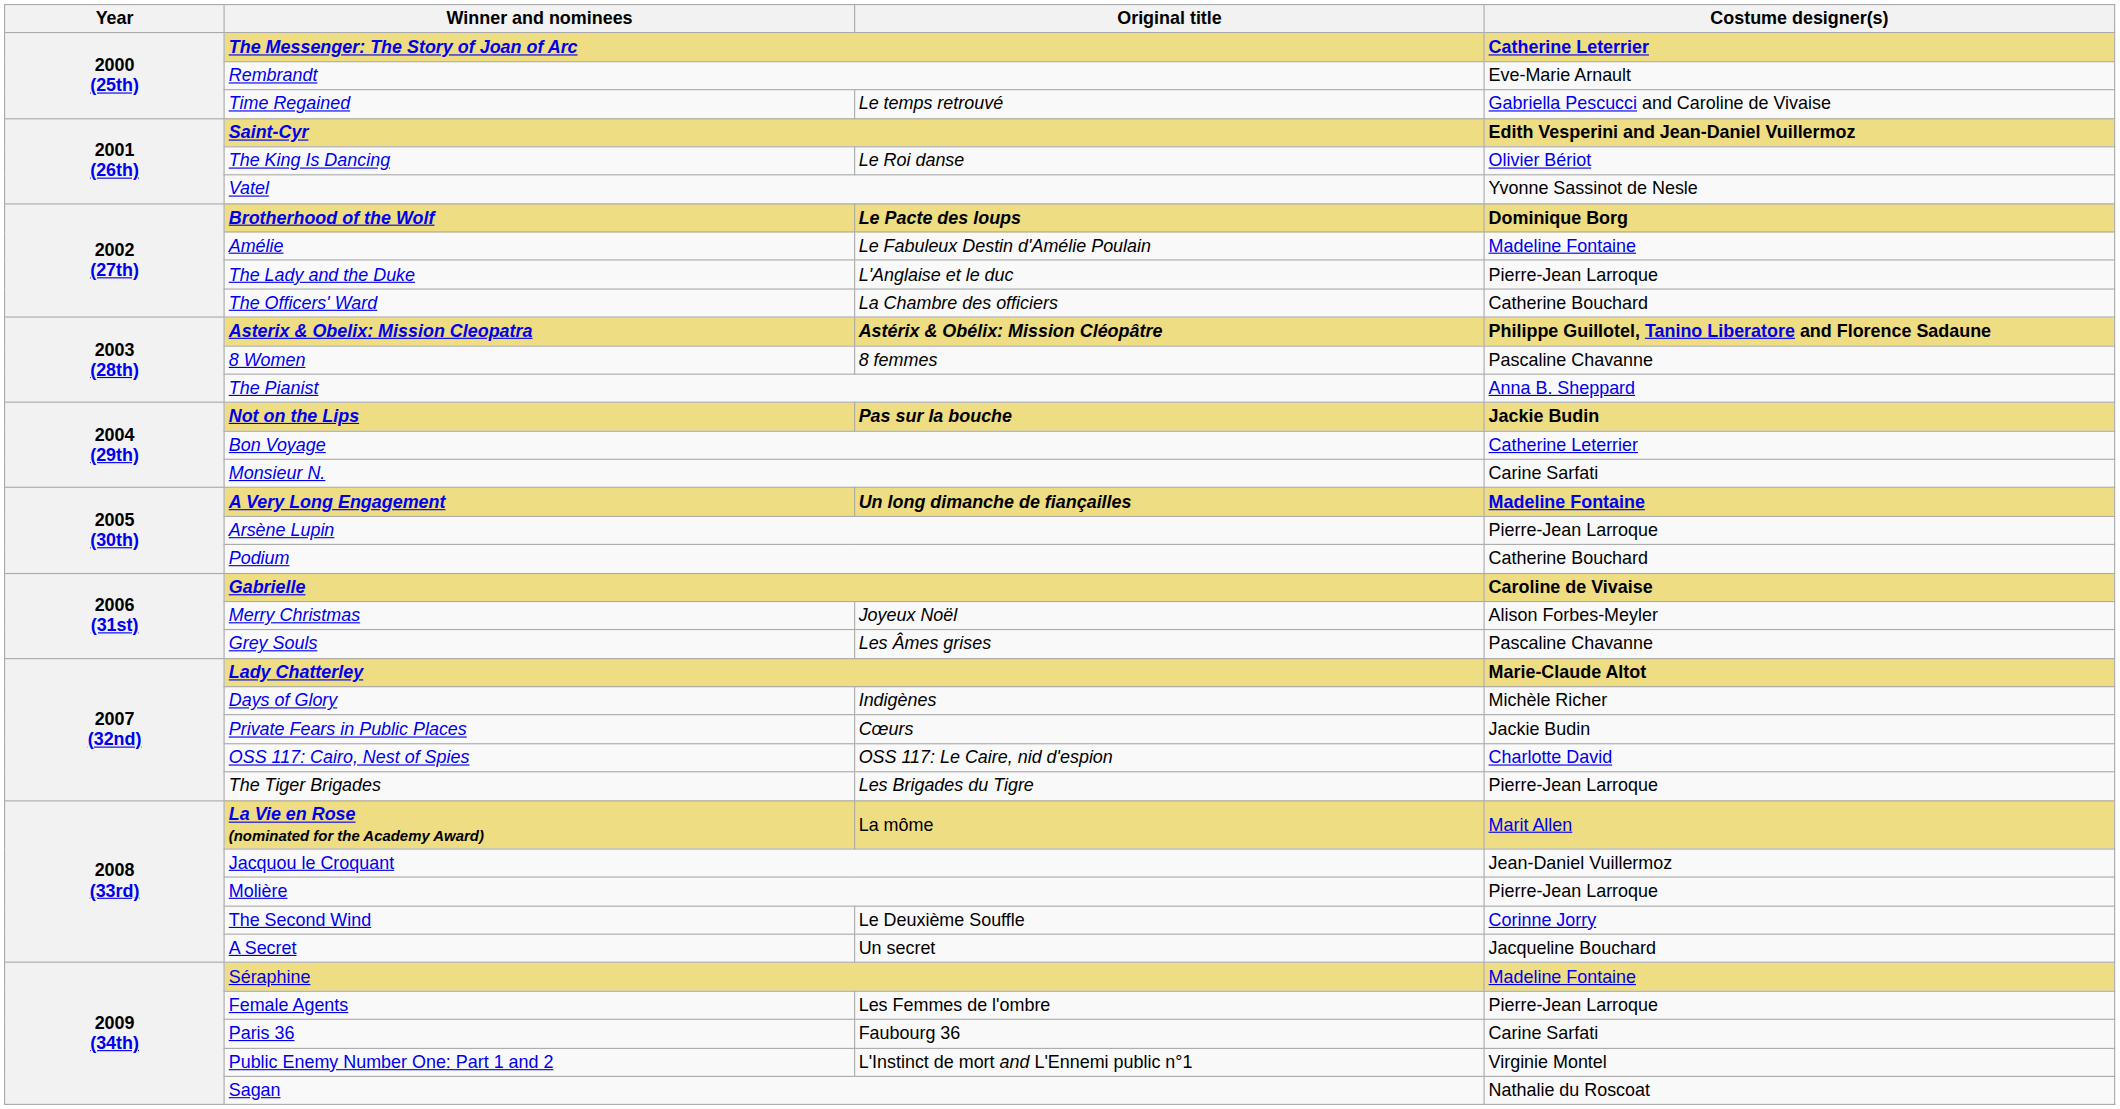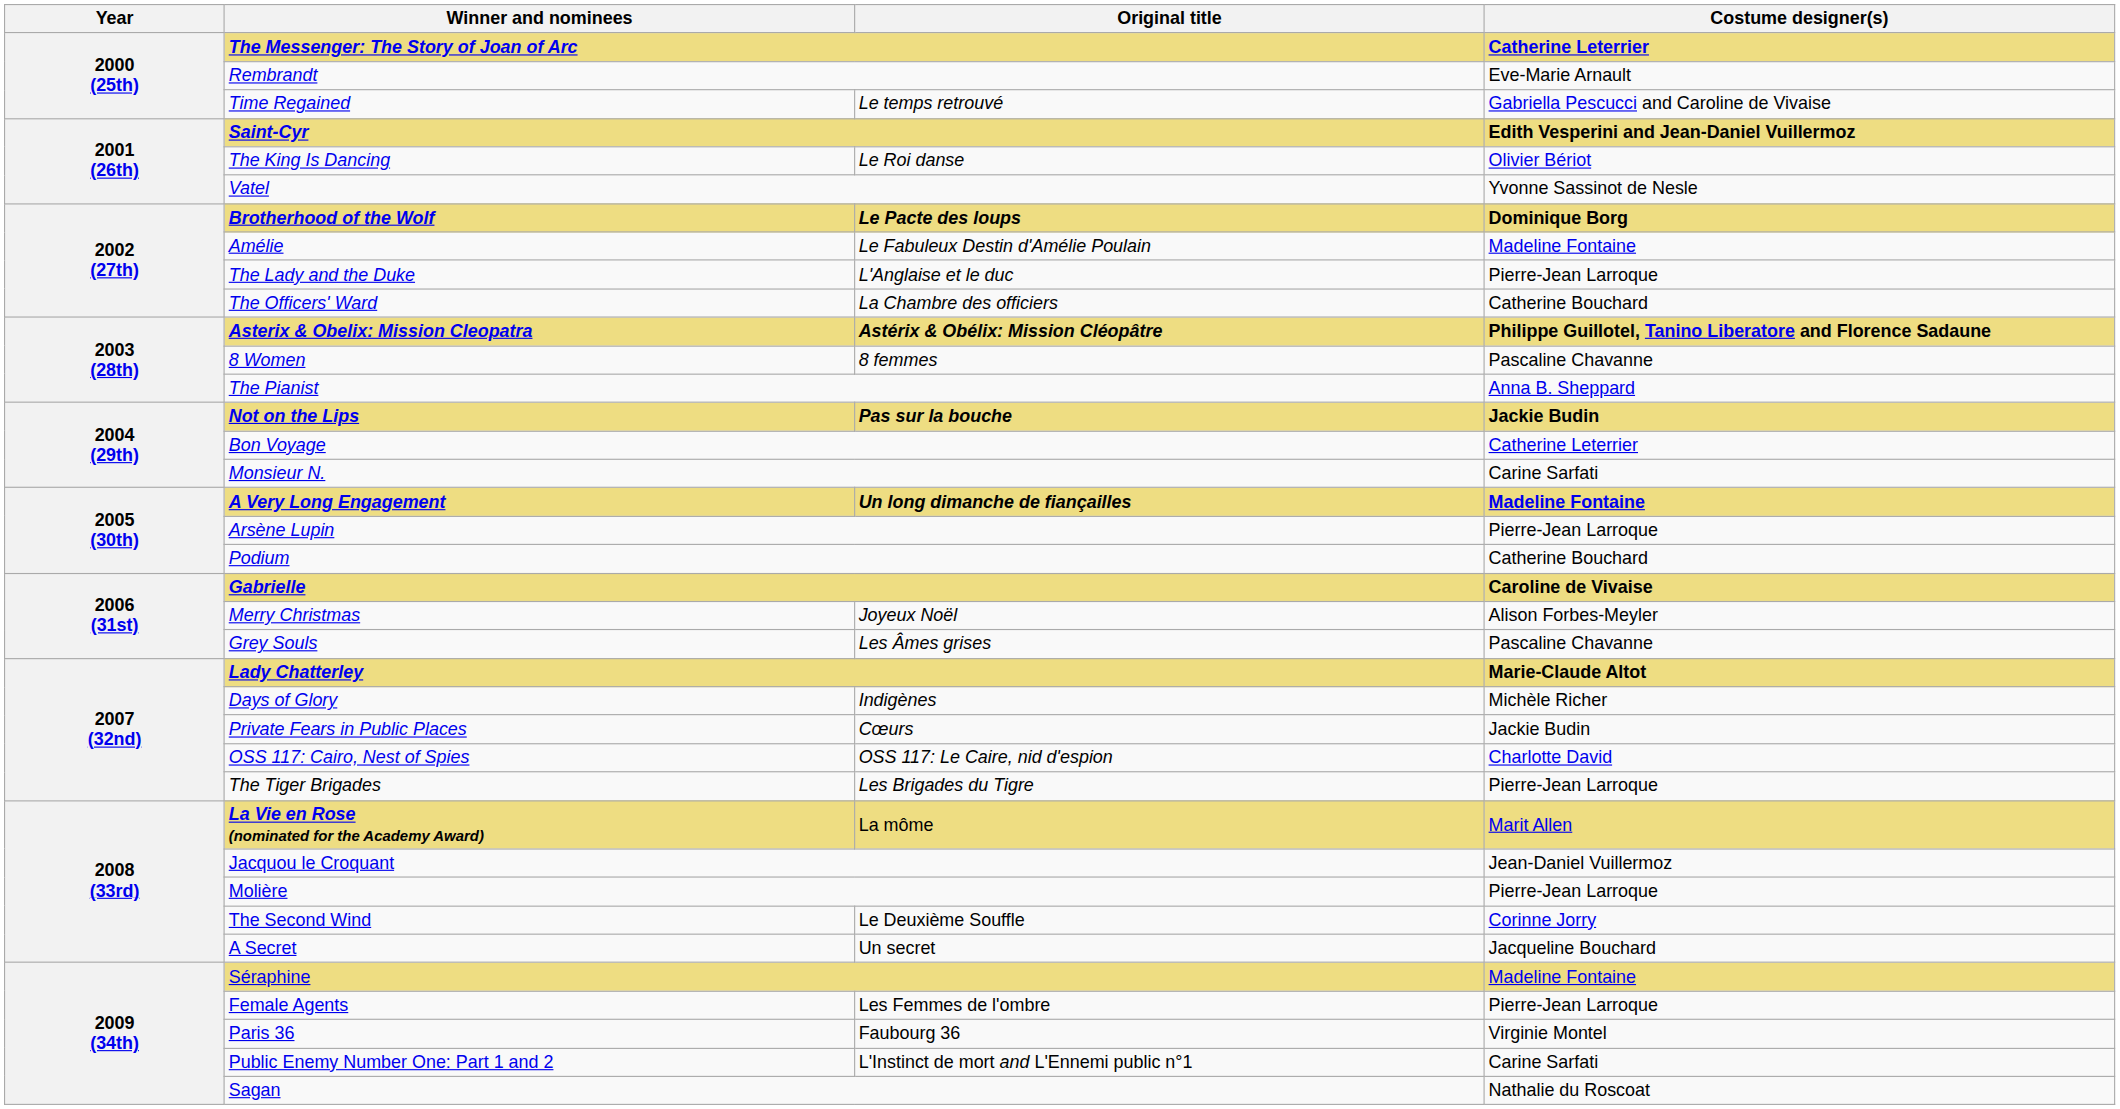Paris 36 | Costume designer(s): Carine Sarfati -> Virginie Montel
Public Enemy Number One: Part 1 and 2 | Costume designer(s): Virginie Montel -> Carine Sarfati
